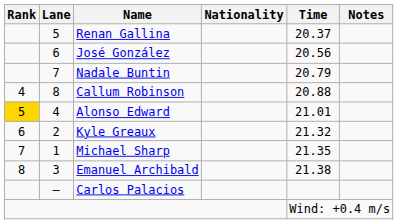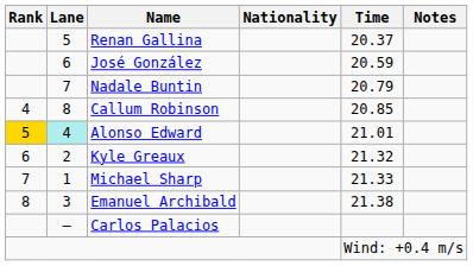José González | Time: 20.56 -> 20.59
Callum Robinson | Time: 20.88 -> 20.85
Alonso Edward | Lane: no background -> paleturquoise background
Michael Sharp | Time: 21.35 -> 21.33
